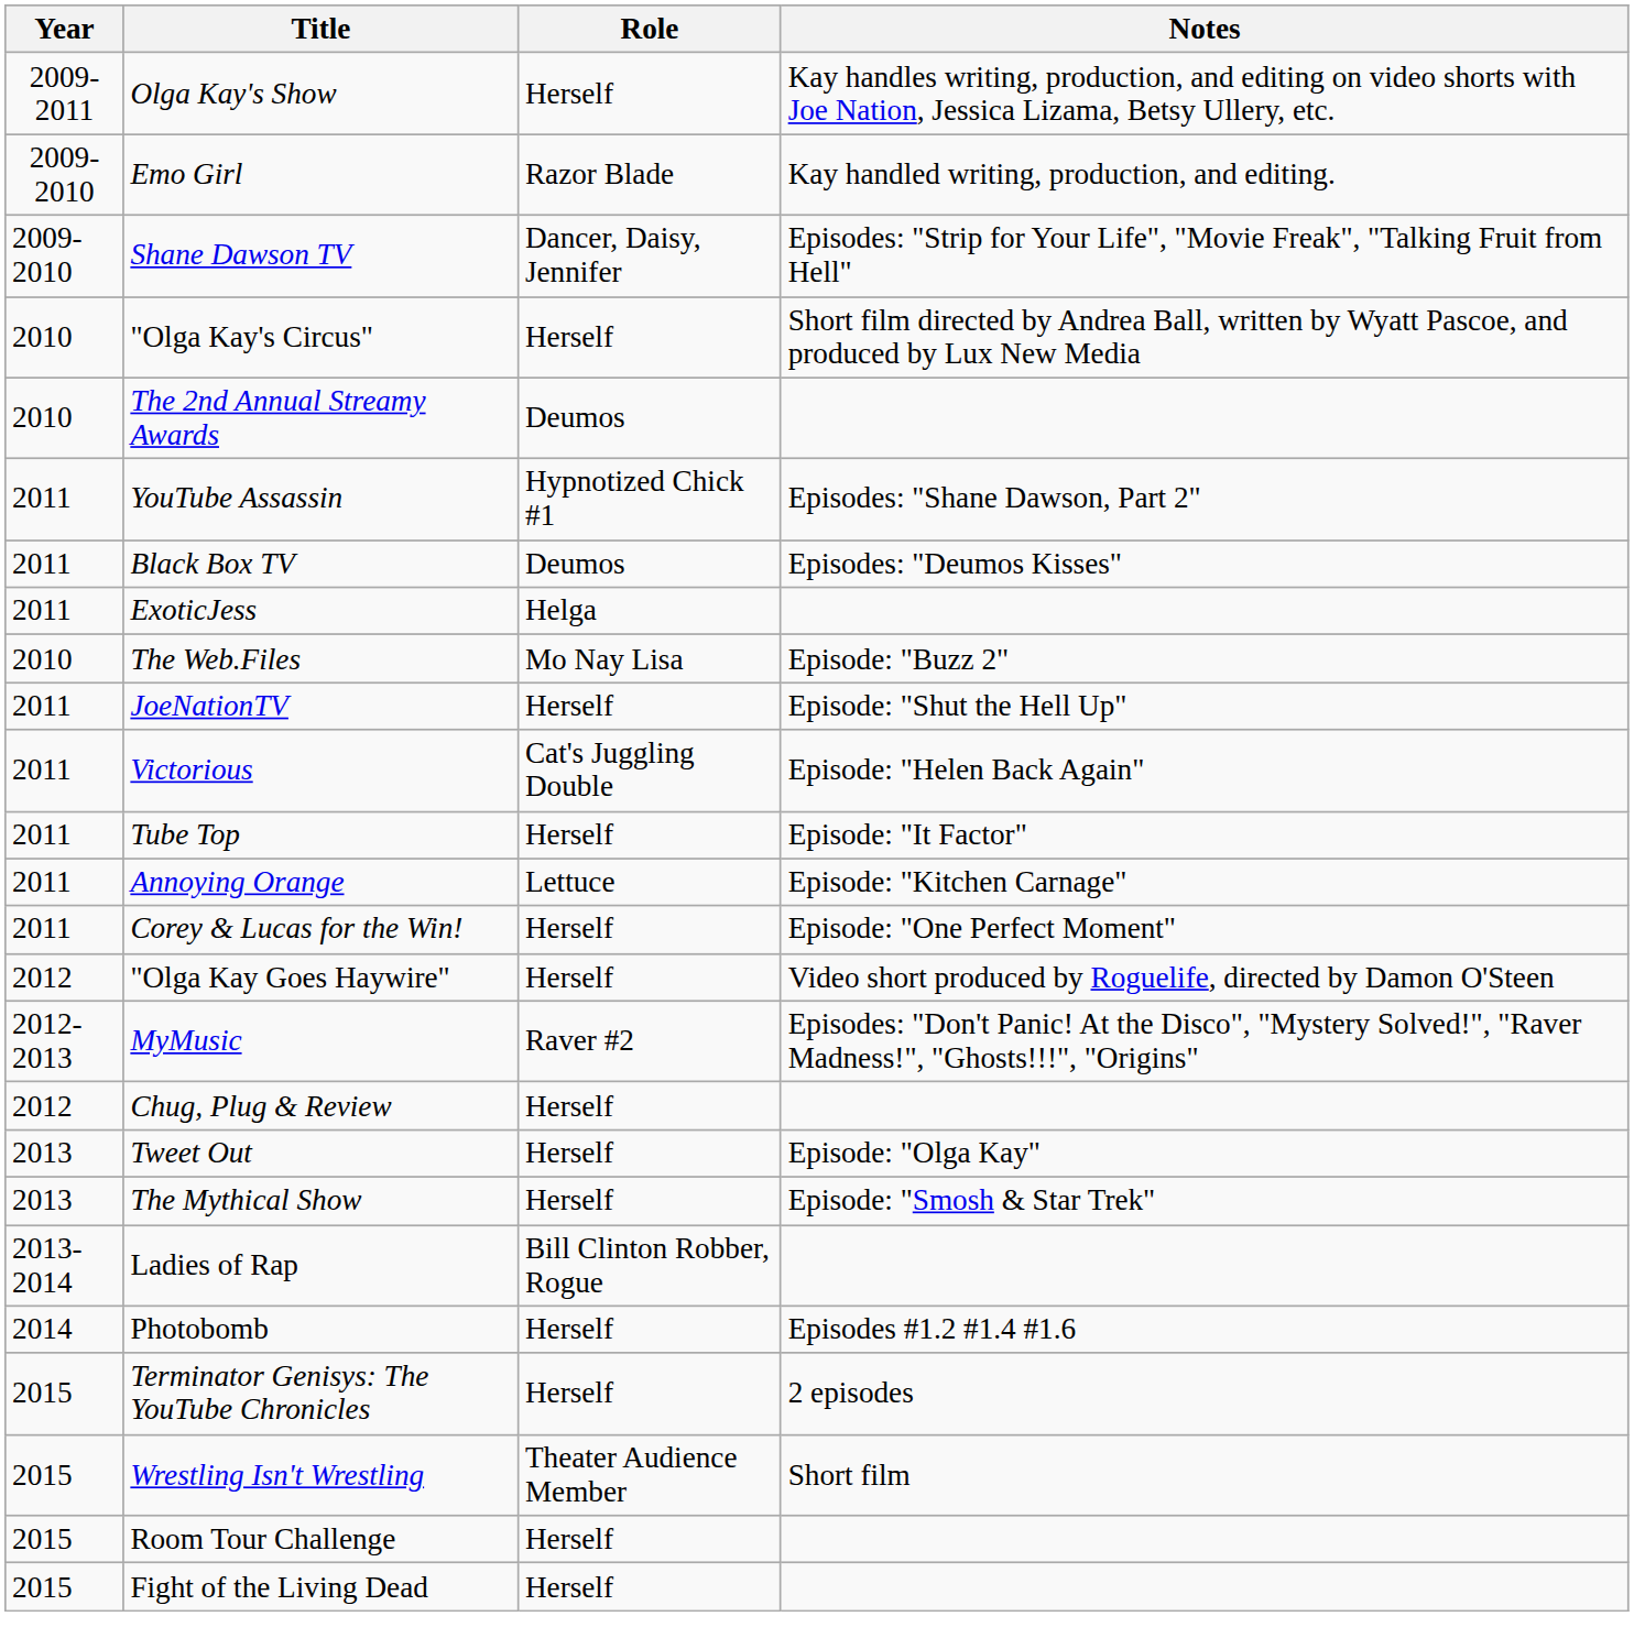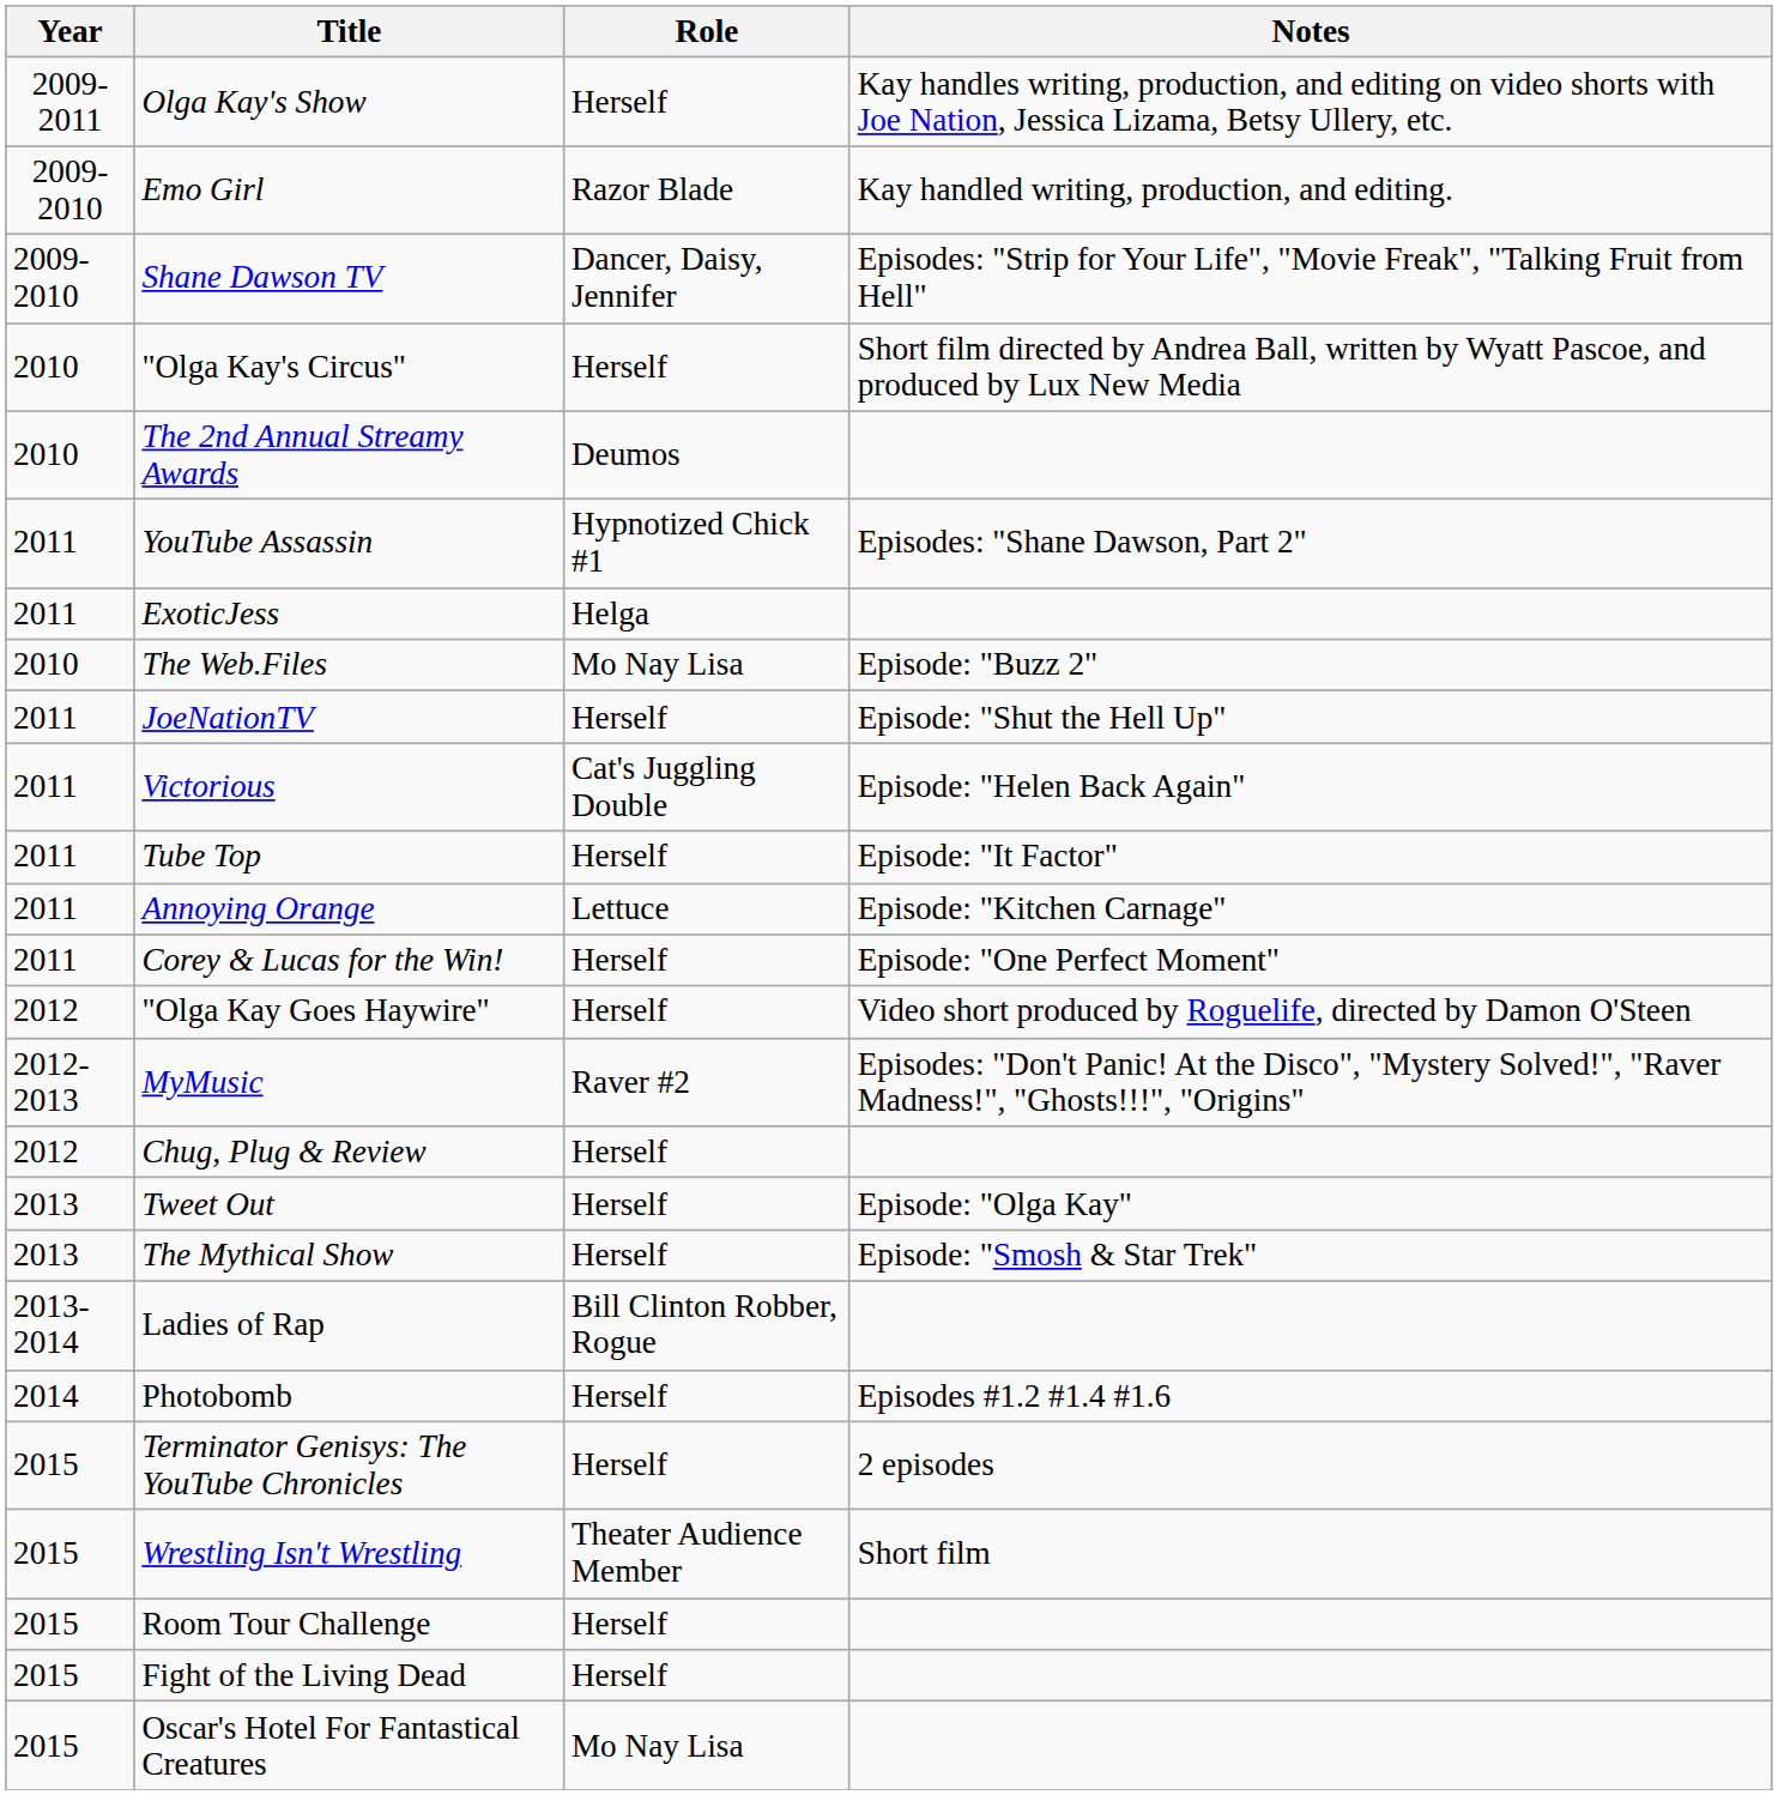- row: 2011 | Black Box TV | Deumos | Episodes: "Deumos Kisses"
+ row: 2015 | Oscar's Hotel For Fantastical Creatures | Mo Nay Lisa
